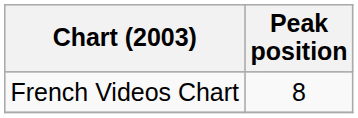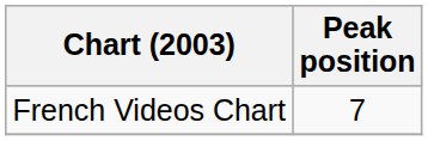French Videos Chart | Peak position: 8 -> 7
